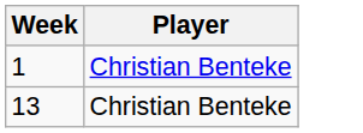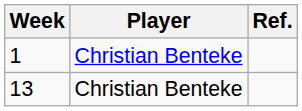+ column: Ref.
